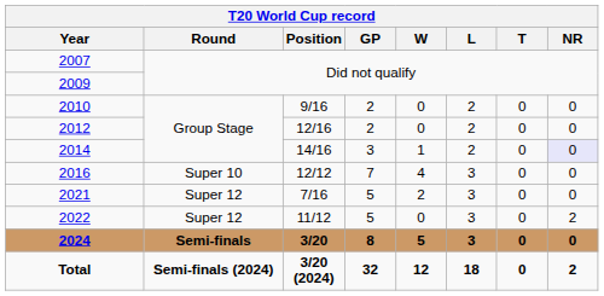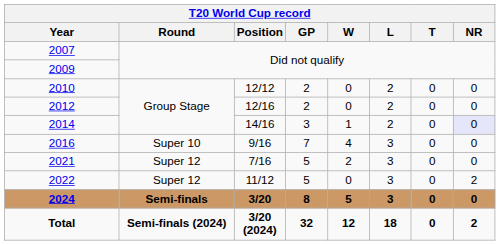2010 | Position: 9/16 -> 12/12
2016 | Position: 12/12 -> 9/16
